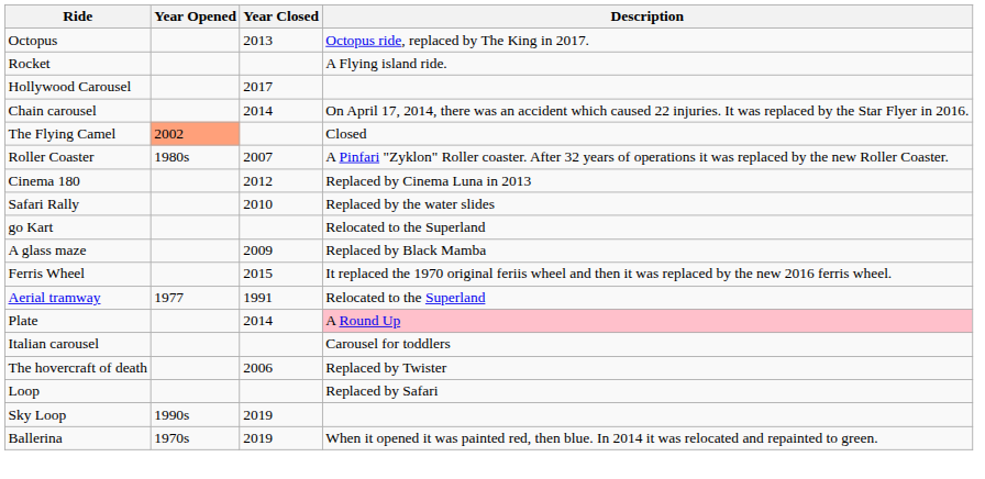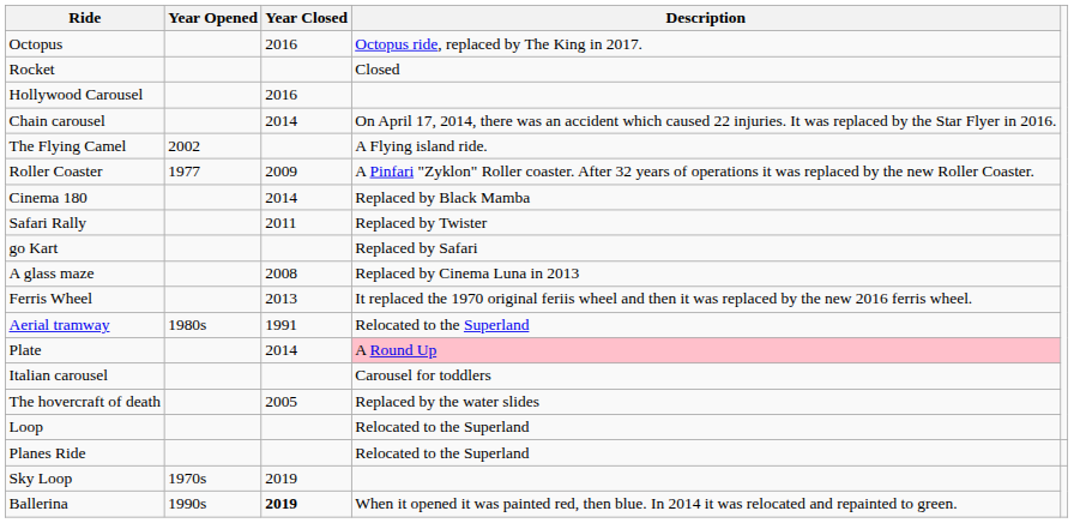Octopus | Year Closed: 2013 -> 2016
Rocket | Description: A Flying island ride. -> Closed
Hollywood Carousel | Year Closed: 2017 -> 2016
The Flying Camel | Year Opened: lightsalmon background -> no background
The Flying Camel | Description: Closed -> A Flying island ride.
Roller Coaster | Year Opened: 1980s -> 1977
Roller Coaster | Year Closed: 2007 -> 2009
Cinema 180 | Year Closed: 2012 -> 2014
Cinema 180 | Description: Replaced by Cinema Luna in 2013 -> Replaced by Black Mamba
Safari Rally | Year Closed: 2010 -> 2011
Safari Rally | Description: Replaced by the water slides -> Replaced by Twister
go Kart | Description: Relocated to the Superland -> Replaced by Safari
A glass maze | Year Closed: 2009 -> 2008
A glass maze | Description: Replaced by Black Mamba -> Replaced by Cinema Luna in 2013
Ferris Wheel | Year Closed: 2015 -> 2013
Aerial tramway | Year Opened: 1977 -> 1980s
The hovercraft of death | Year Closed: 2006 -> 2005
The hovercraft of death | Description: Replaced by Twister -> Replaced by the water slides
Loop | Description: Replaced by Safari -> Relocated to the Superland
+ row: Planes Ride | Relocated to the Superland
Sky Loop | Year Opened: 1990s -> 1970s
Ballerina | Year Opened: 1970s -> 1990s
Ballerina | Year Closed: normal -> bold
